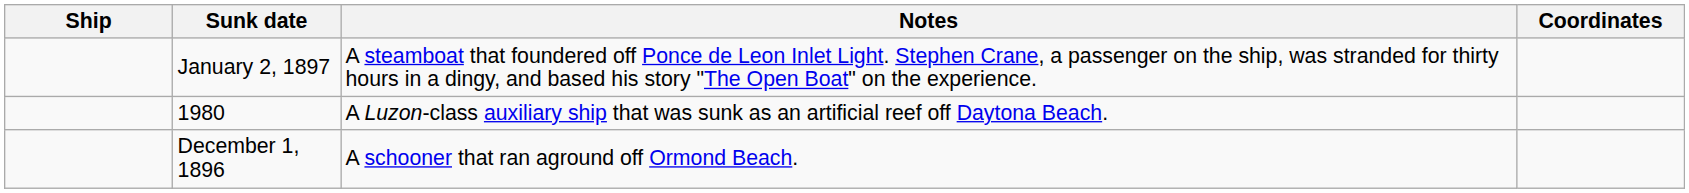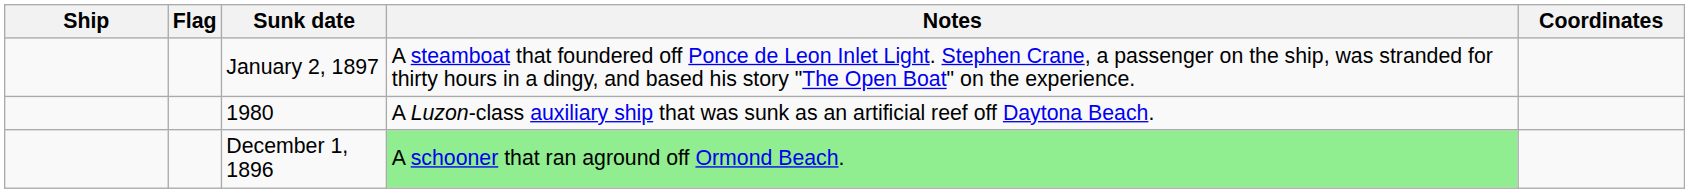+ column: Flag
December 1, 1896 | Notes: no background -> lightgreen background
